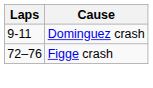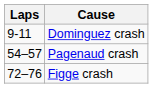+ row: 54–57 | Pagenaud crash
